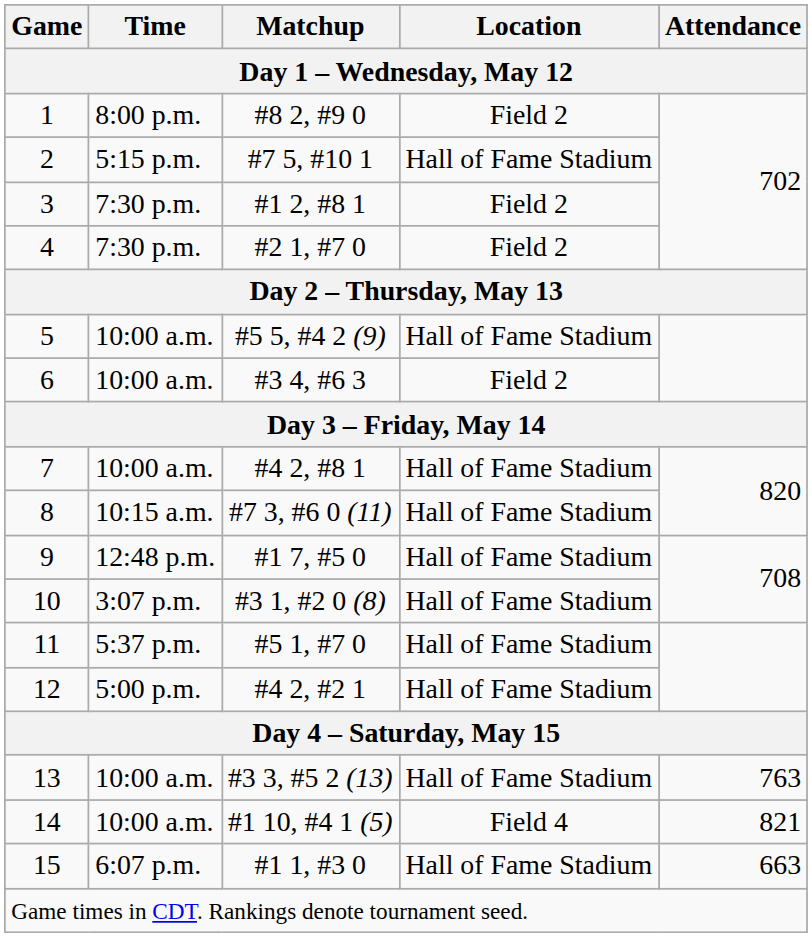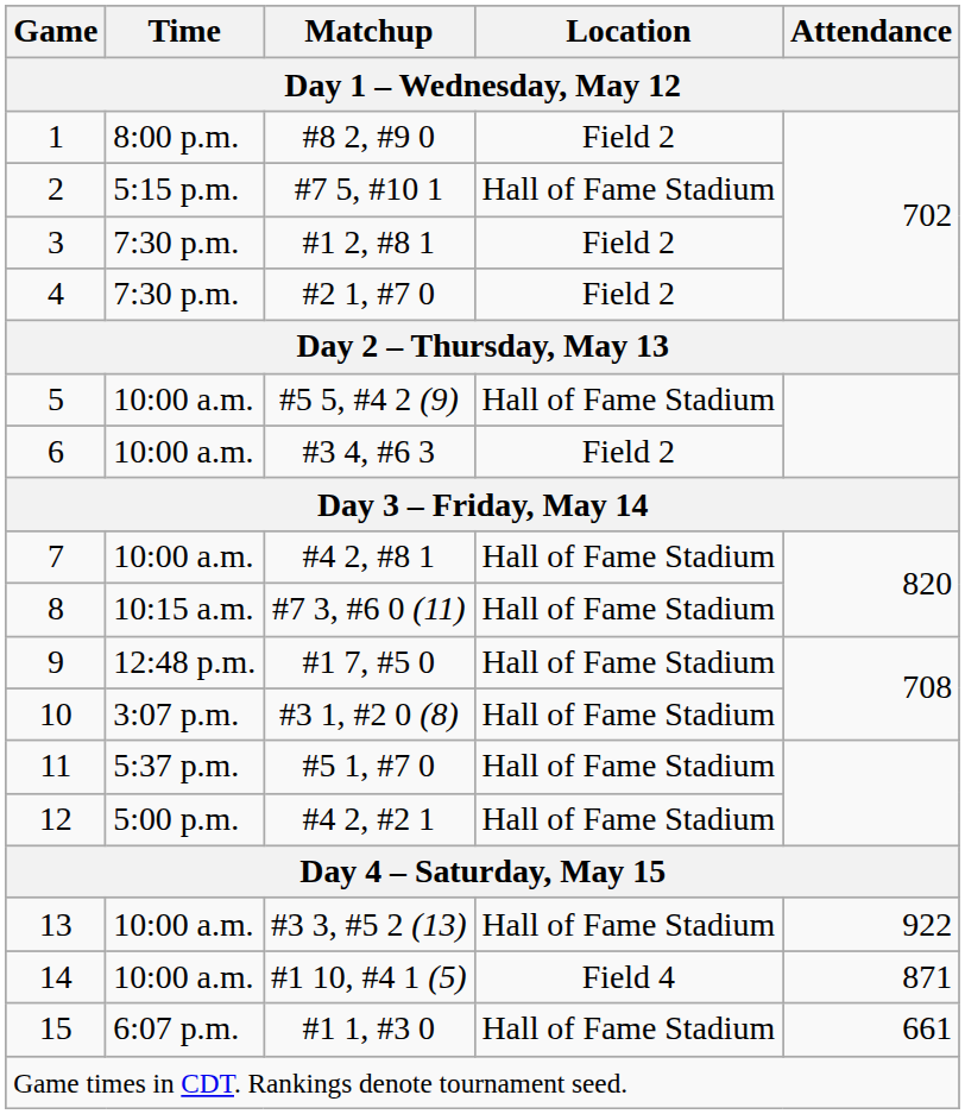13 | Attendance: 763 -> 922
14 | Attendance: 821 -> 871
15 | Attendance: 663 -> 661
